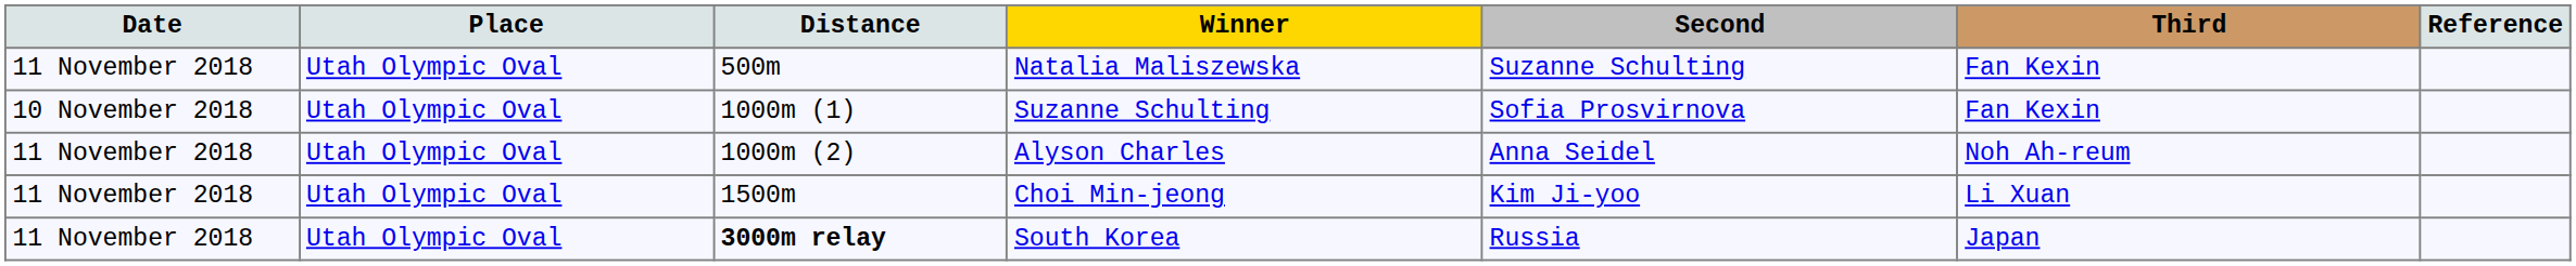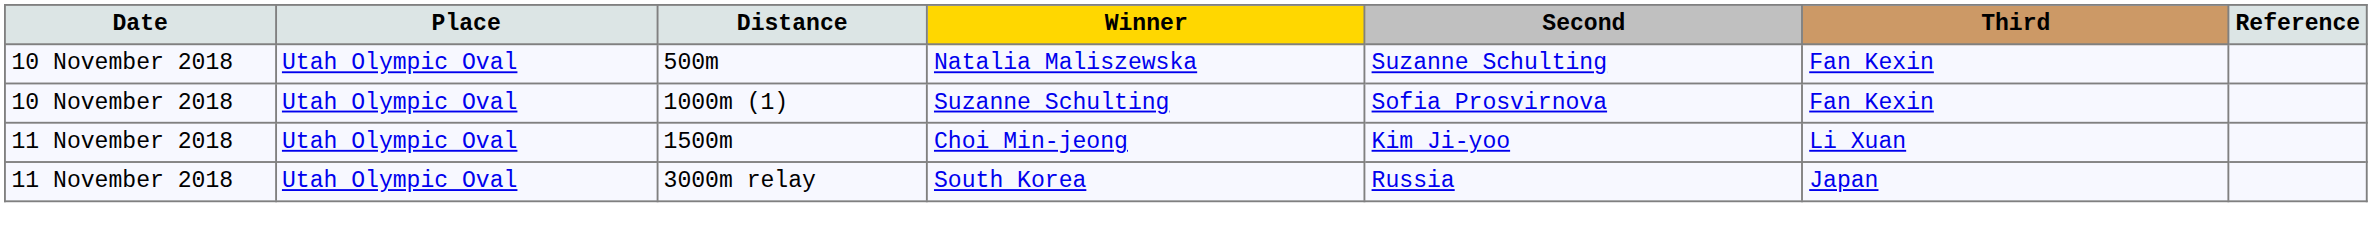Natalia Maliszewska | Date: 11 November 2018 -> 10 November 2018
- row: 11 November 2018 | Utah Olympic Oval | 1000m (2) | Alyson Charles | Anna Seidel | Noh Ah-reum
South Korea | Distance: bold -> normal
